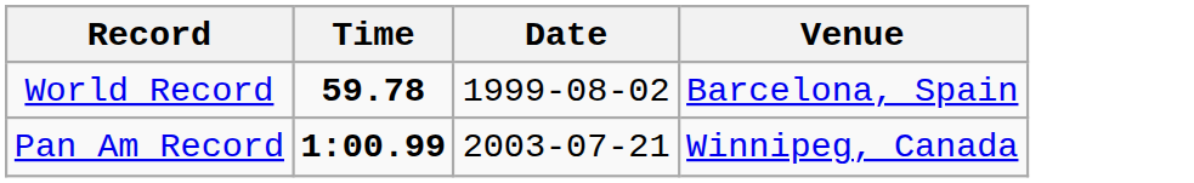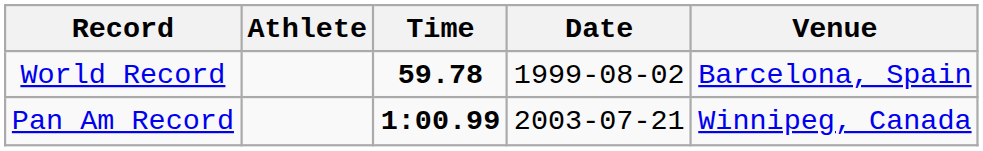+ column: Athlete
